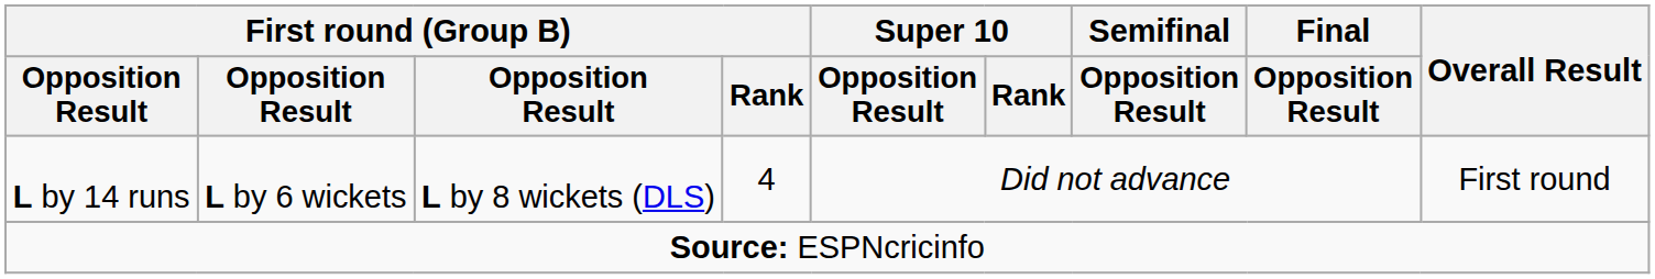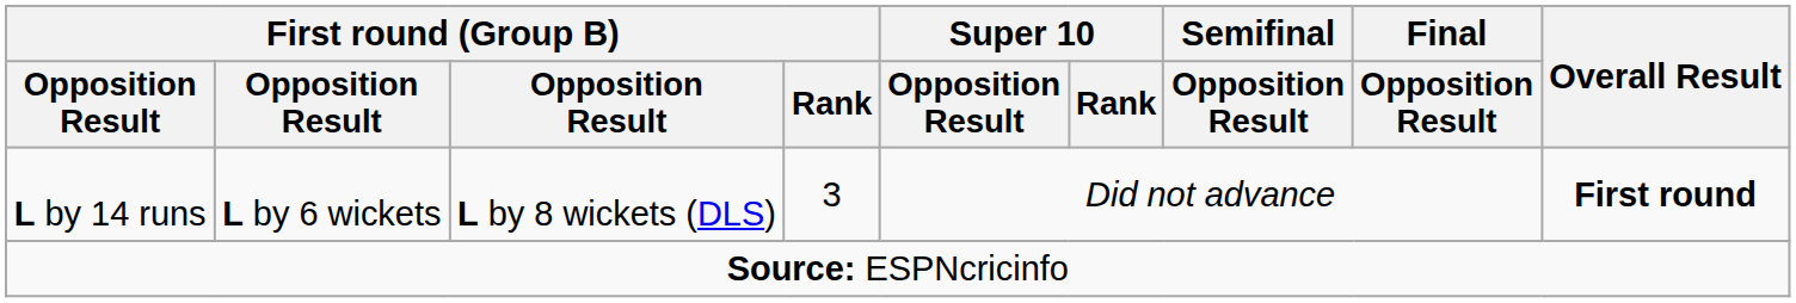L by 14 runs | First round (Group B) / Rank: 4 -> 3
L by 14 runs | Overall Result: normal -> bold
